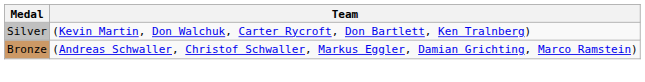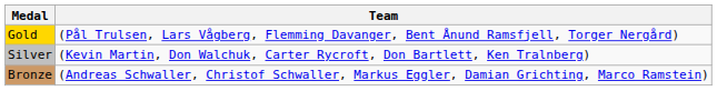+ row: Gold | (Pål Trulsen, Lars Vågberg, Flemming Davanger, Bent Ånund Ramsfjell, Torger Nergård)
